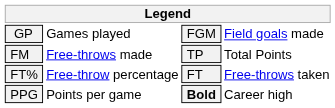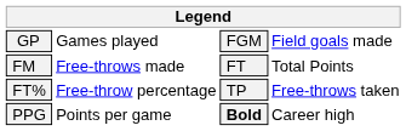FM | column 3: TP -> FT
FT% | column 3: FT -> TP
